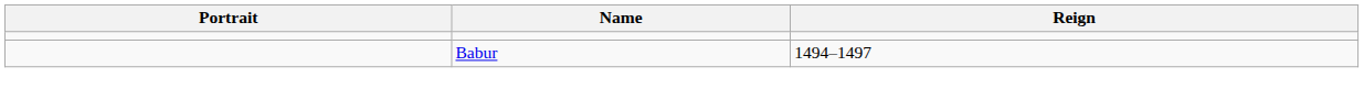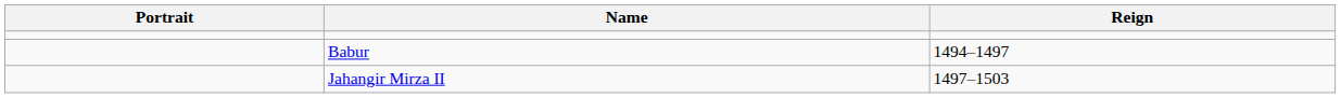+ row: Jahangir Mirza II | 1497–1503
